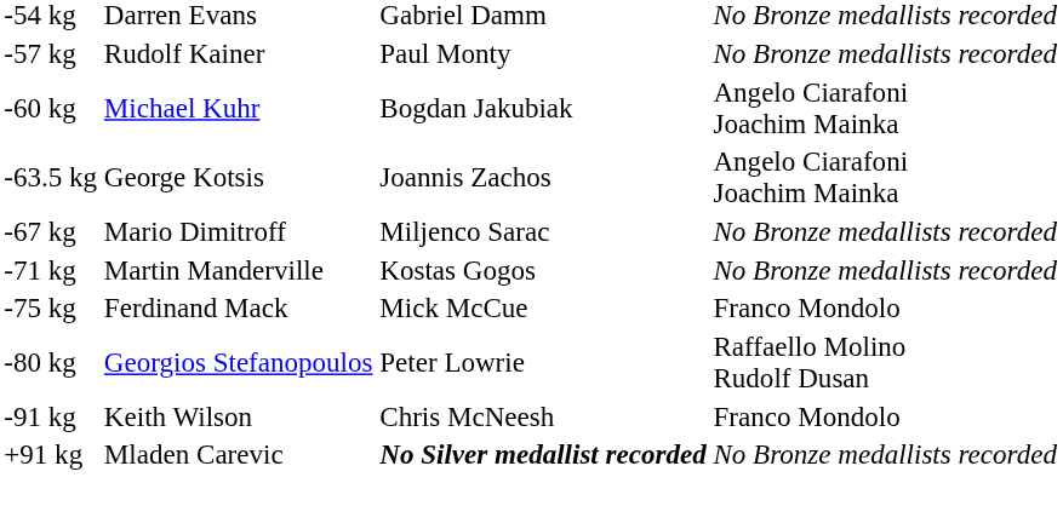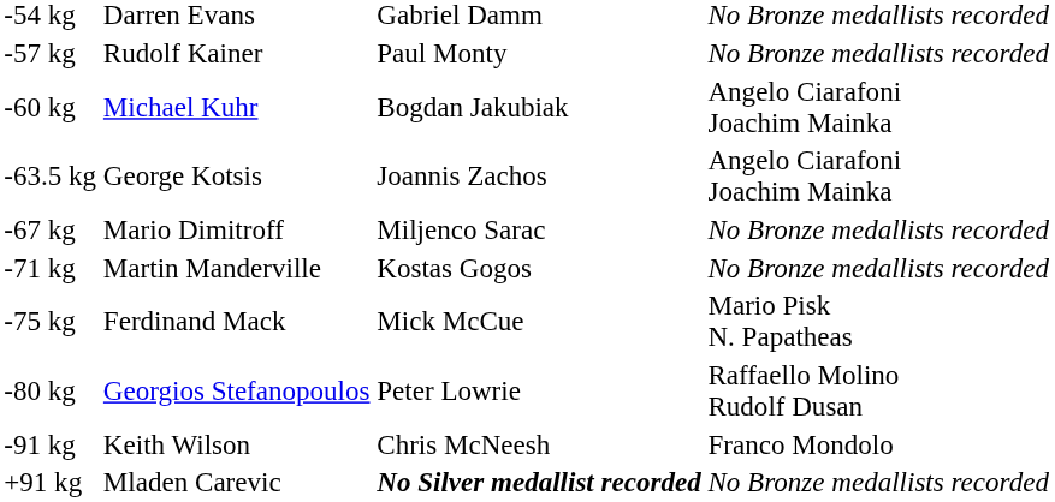-75 kg | column 4: Franco Mondolo -> Mario Pisk N. Papatheas
